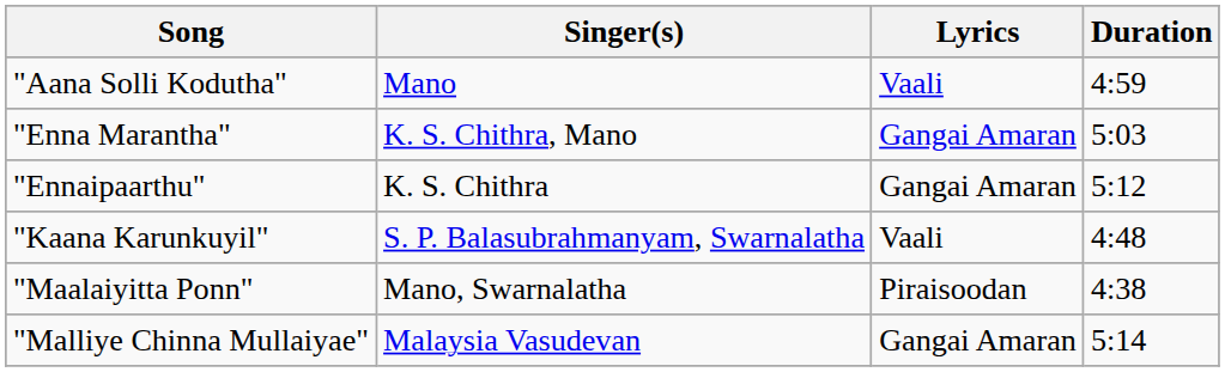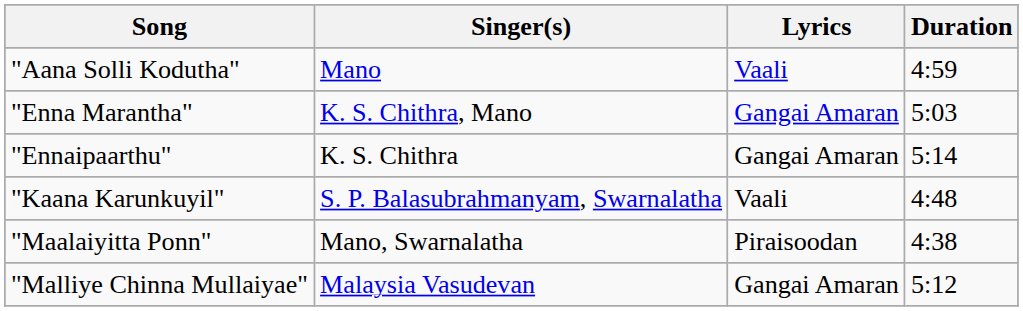"Ennaipaarthu" | Duration: 5:12 -> 5:14
"Malliye Chinna Mullaiyae" | Duration: 5:14 -> 5:12
